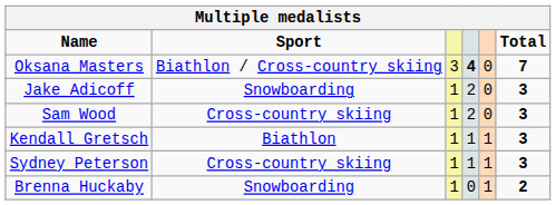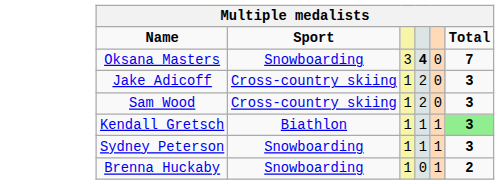Oksana Masters | Sport: Biathlon / Cross-country skiing -> Snowboarding
Jake Adicoff | Sport: Snowboarding -> Cross-country skiing
Kendall Gretsch | Total: no background -> lightgreen background
Sydney Peterson | Sport: Cross-country skiing -> Snowboarding
